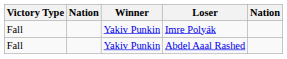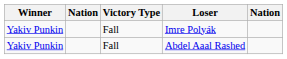columns swapped: Winner <-> Victory Type
